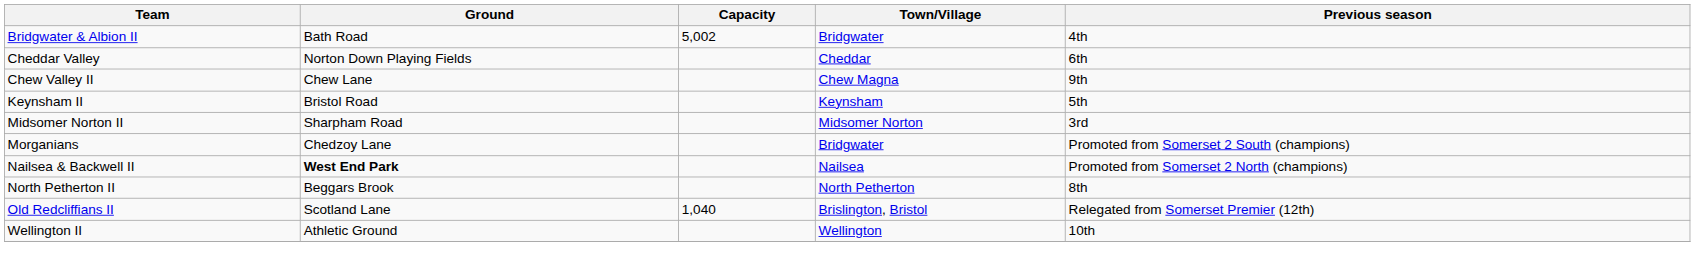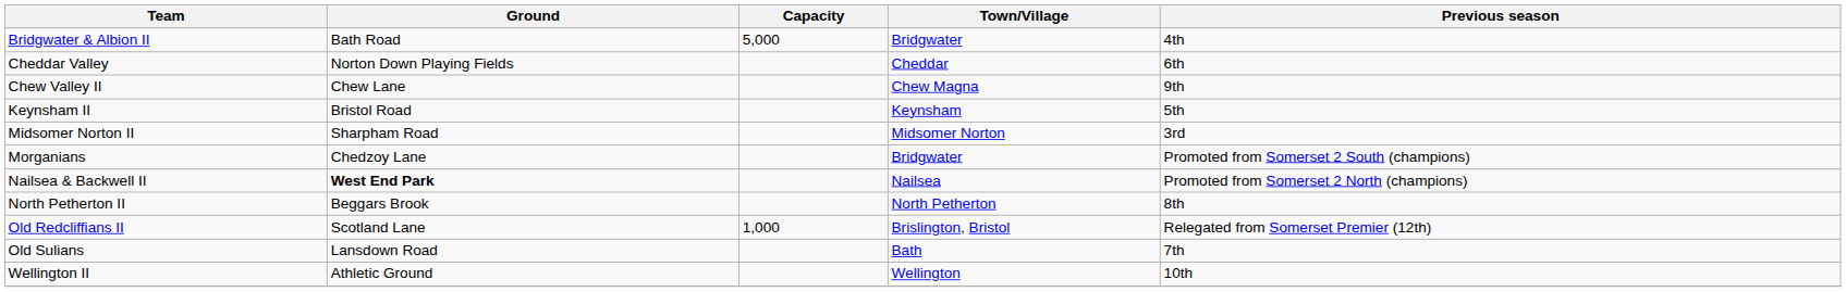Bridgwater & Albion II | Capacity: 5,002 -> 5,000
Old Redcliffians II | Capacity: 1,040 -> 1,000
+ row: Old Sulians | Lansdown Road | Bath | 7th
